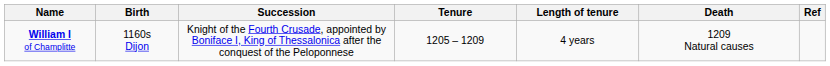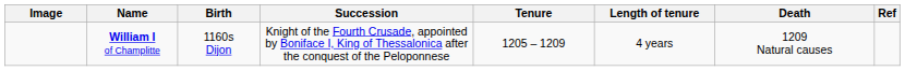+ column: Image
